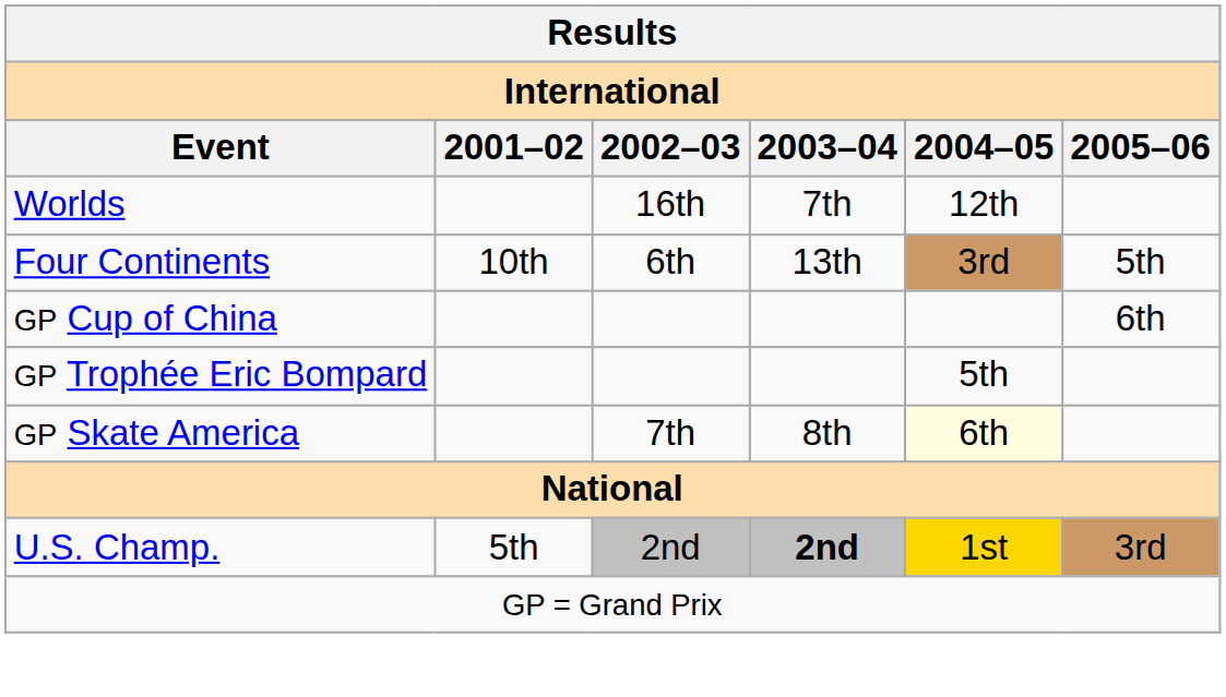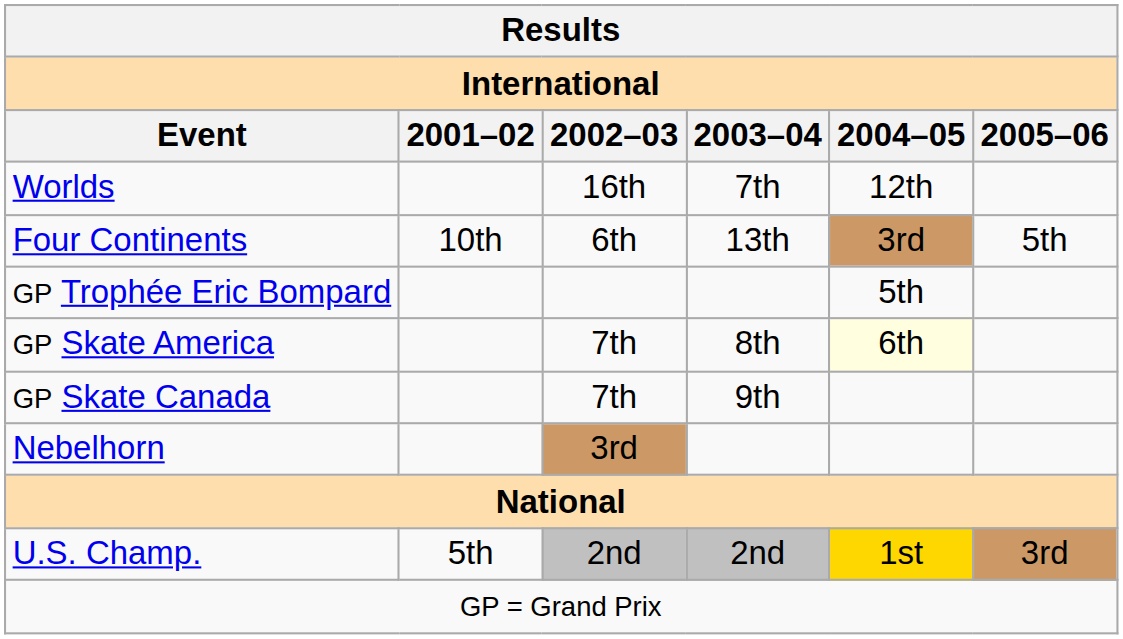- row: GP Cup of China | 6th
+ row: GP Skate Canada | 7th | 9th
+ row: Nebelhorn | 3rd
U.S. Champ. | 2003–04: bold -> normal
